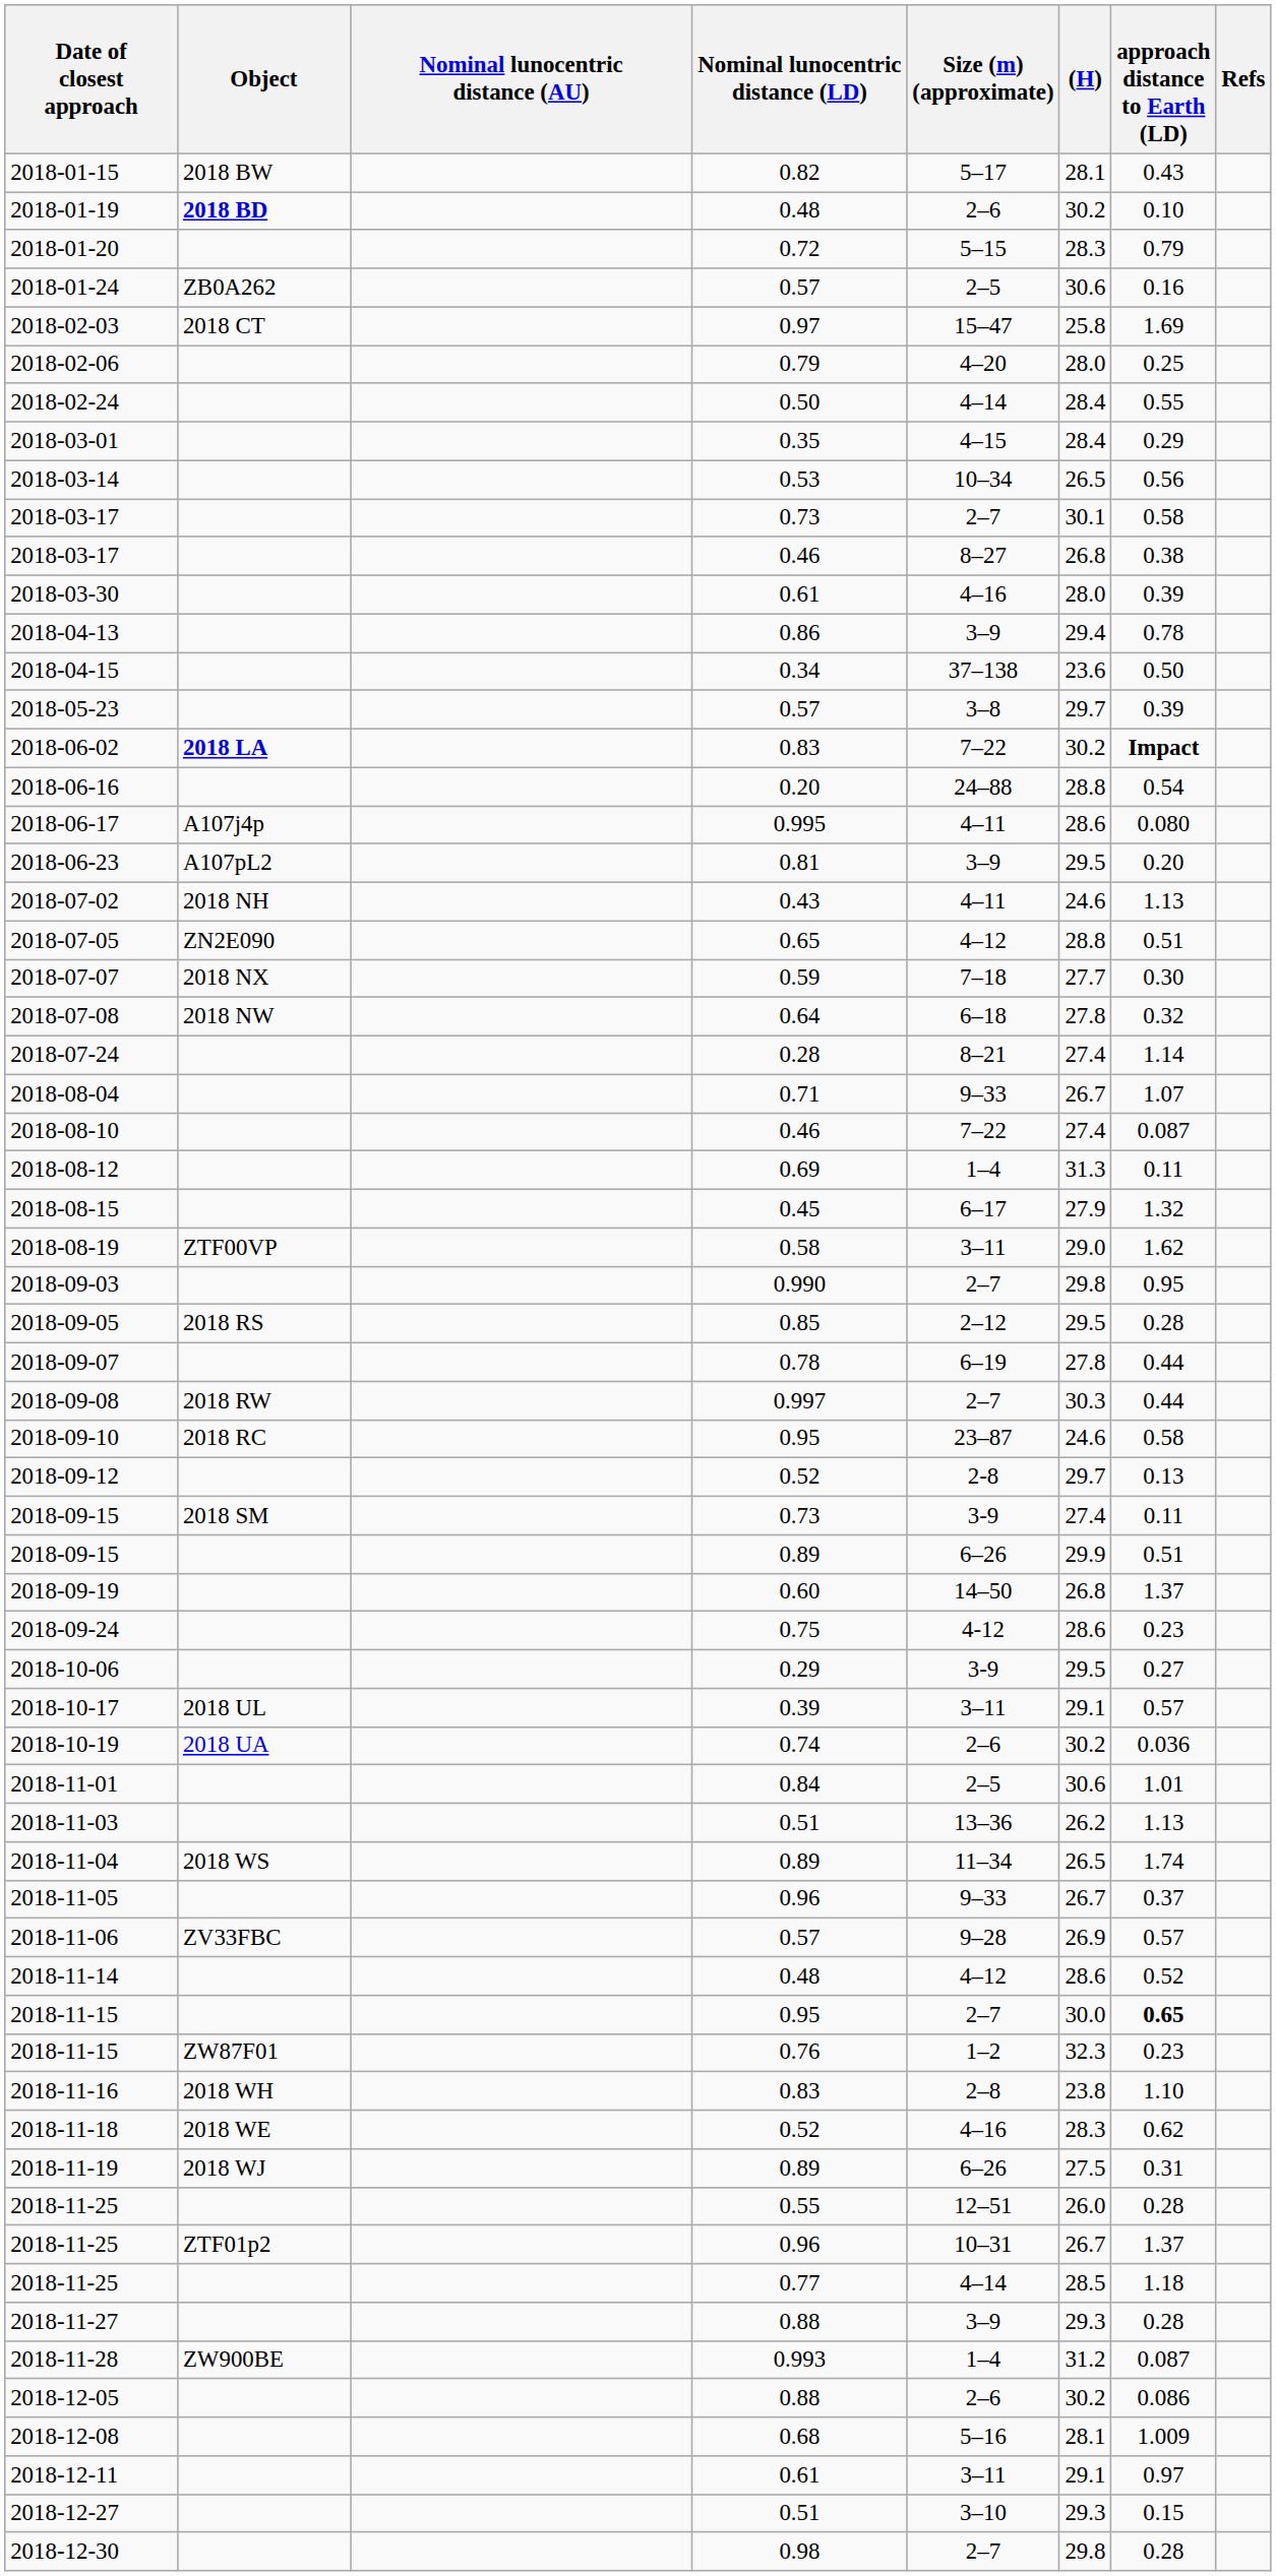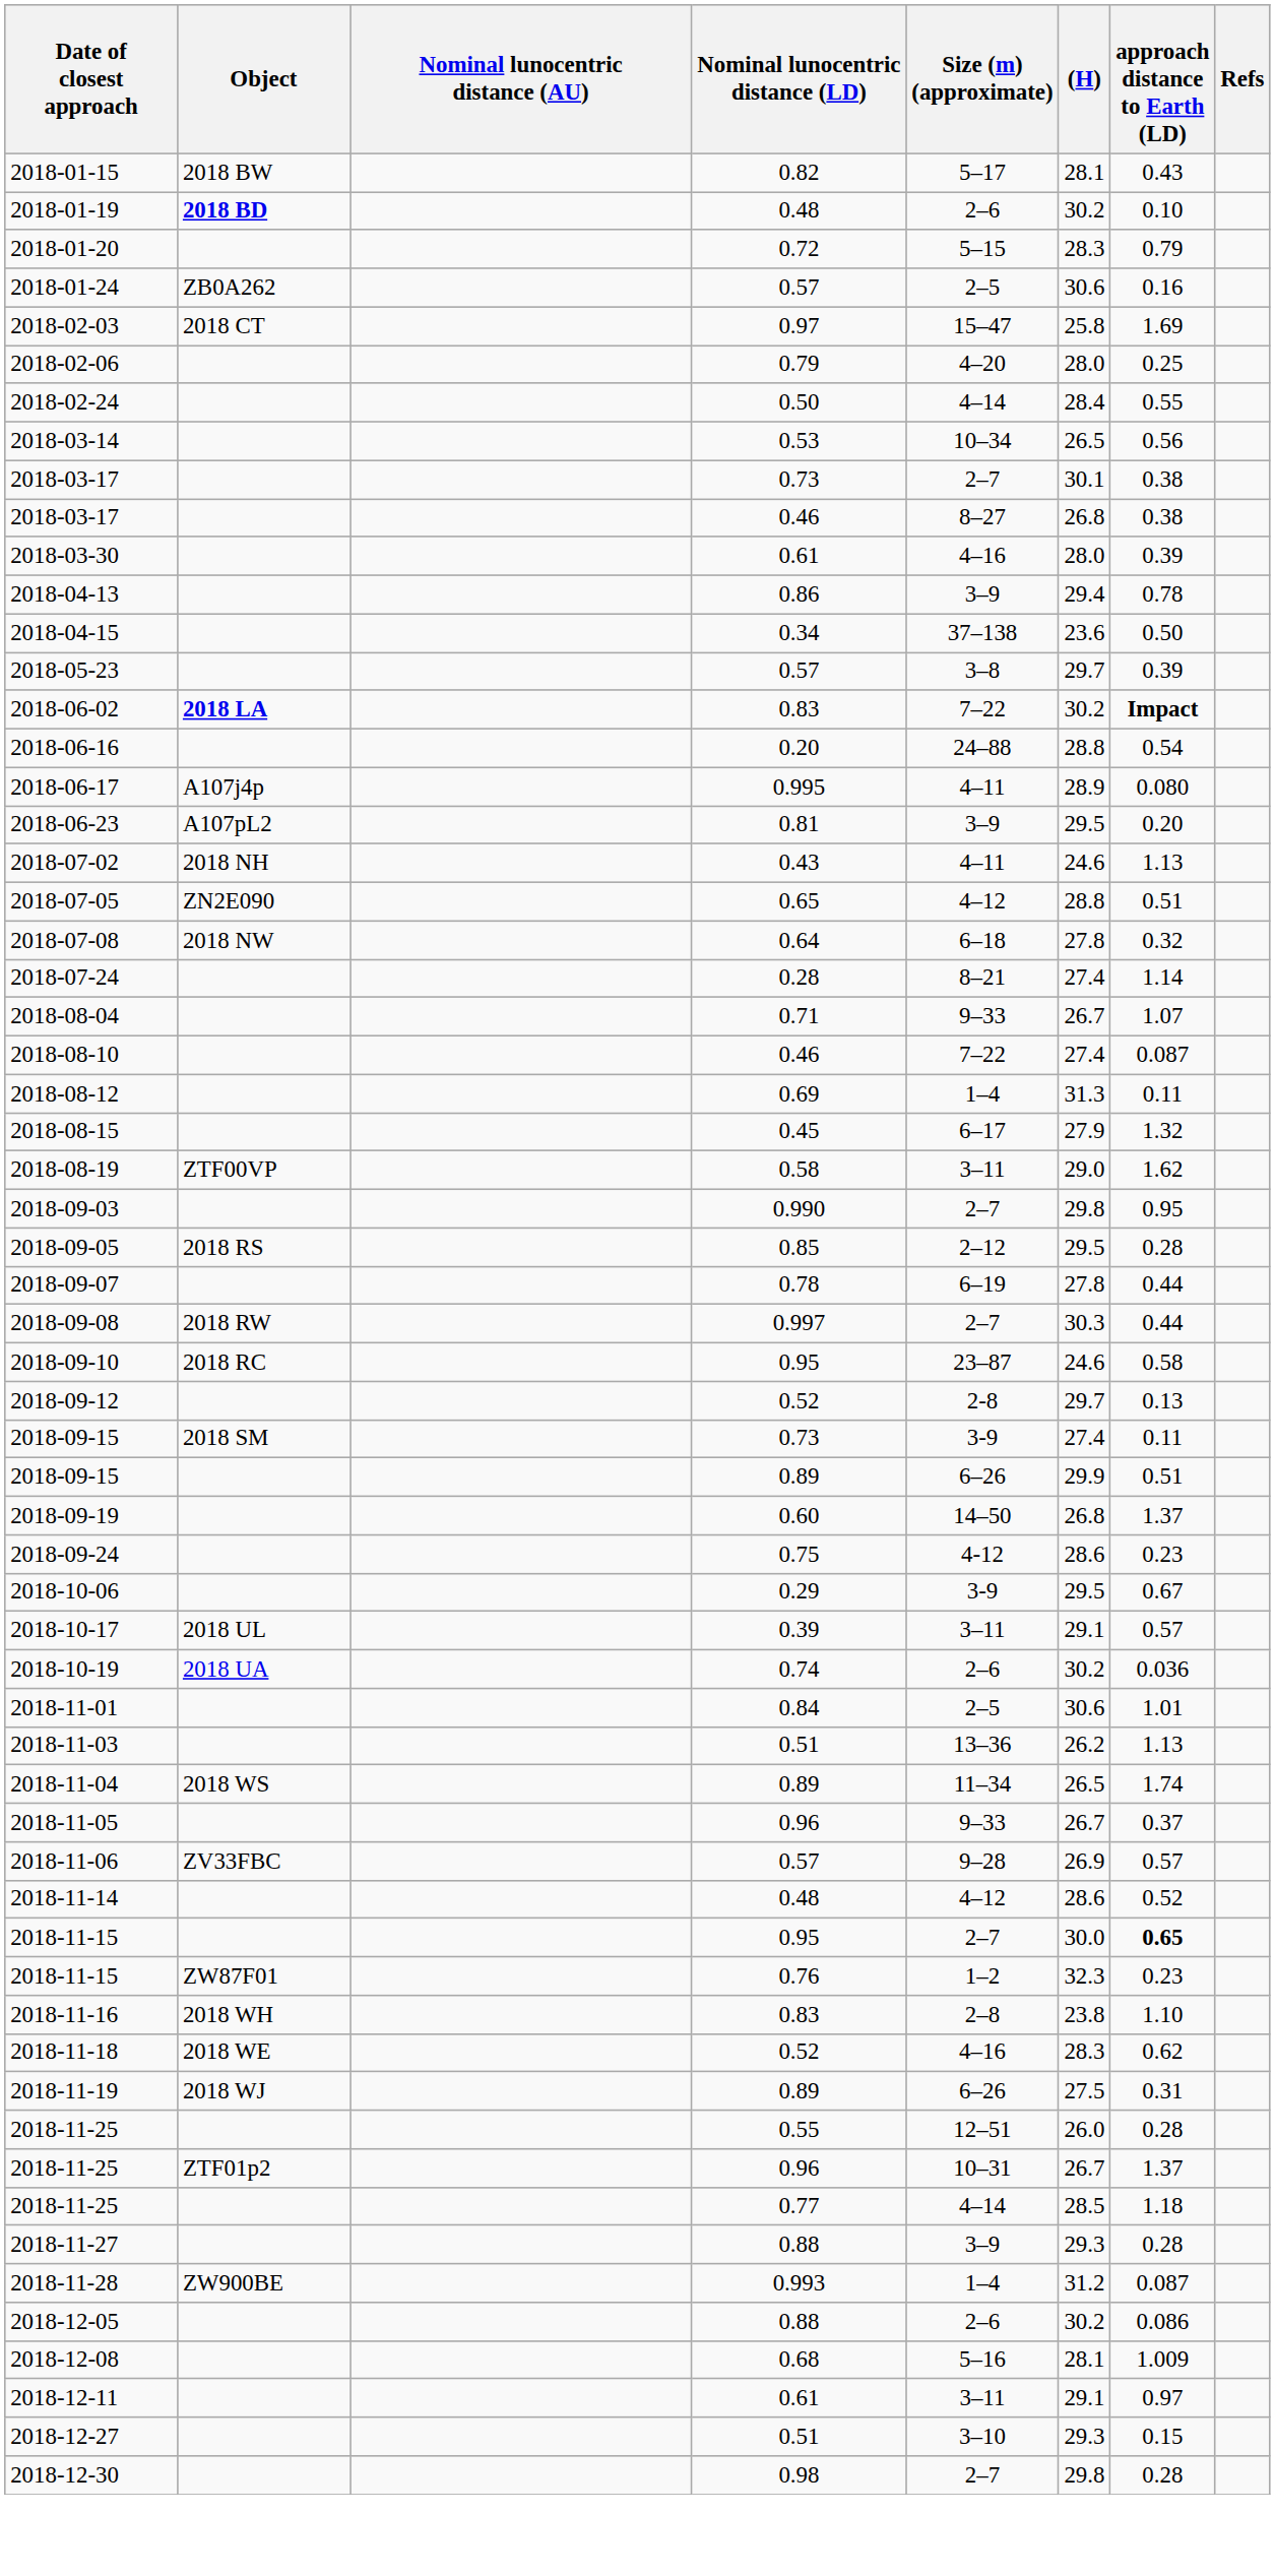- row: 2018-03-01 | 0.35 | 4–15 | 28.4 | 0.29
2018-03-17 / 0.73 | approach distance to Earth (LD): 0.58 -> 0.38
2018-06-17 | (H): 28.6 -> 28.9
- row: 2018-07-07 | 2018 NX | 0.59 | 7–18 | 27.7 | 0.30
2018-10-06 | approach distance to Earth (LD): 0.27 -> 0.67
